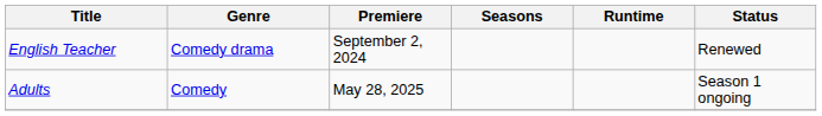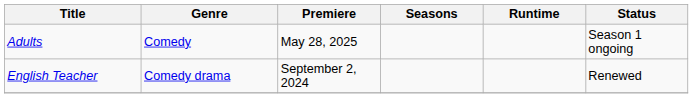rows swapped: English Teacher <-> Adults
